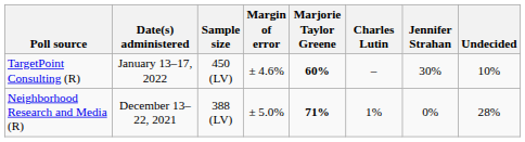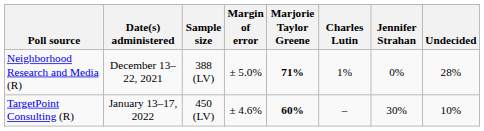rows swapped: TargetPoint Consulting (R) <-> Neighborhood Research and Media (R)
